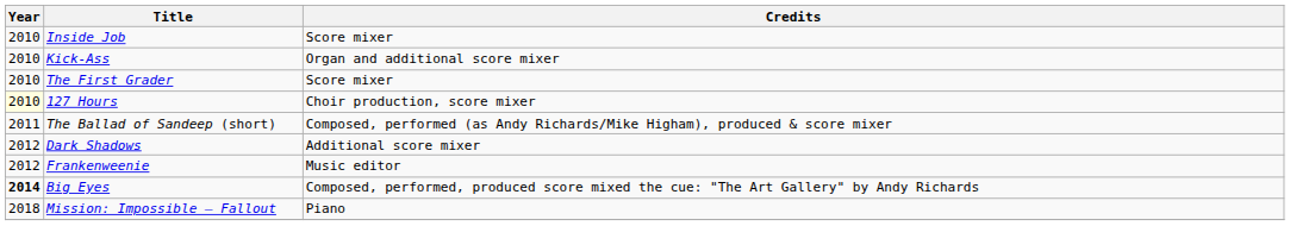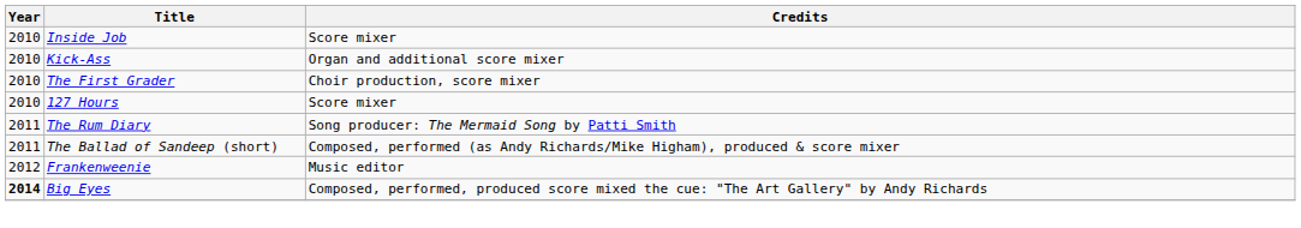The First Grader | Credits: Score mixer -> Choir production, score mixer
127 Hours | Year: lightyellow background -> no background
127 Hours | Credits: Choir production, score mixer -> Score mixer
+ row: 2011 | The Rum Diary | Song producer: The Mermaid Song by Patti Smith
- row: 2012 | Dark Shadows | Additional score mixer
- row: 2018 | Mission: Impossible – Fallout | Piano
